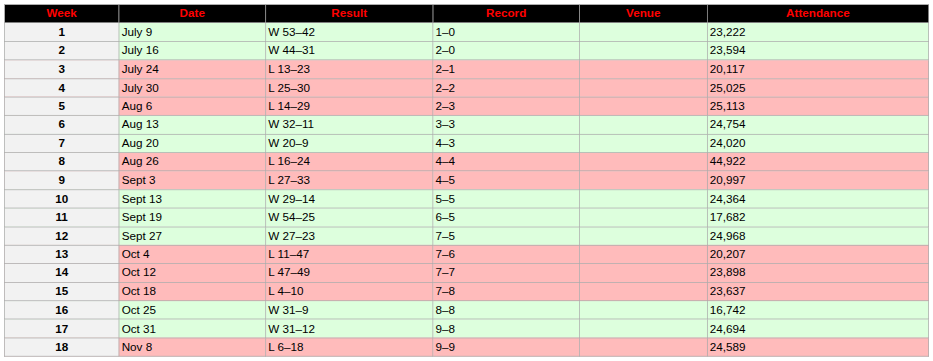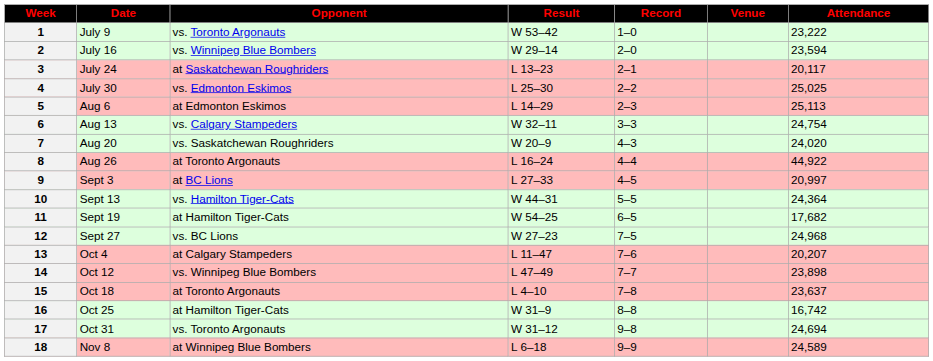+ column: Opponent | vs. Toronto Argonauts | vs. Winnipeg Blue Bombers | at Saskatchewan Roughriders | vs. Edmonton Eskimos | at Edmonton Eskimos | vs. Calgary Stampeders | vs. Saskatchewan Roughriders | at Toronto Argonauts | at BC Lions | vs. Hamilton Tiger-Cats | at Hamilton Tiger-Cats | vs. BC Lions | at Calgary Stampeders | vs. Winnipeg Blue Bombers | at Toronto Argonauts | at Hamilton Tiger-Cats | vs. Toronto Argonauts | at Winnipeg Blue Bombers
2 | Result: W 44–31 -> W 29–14
10 | Result: W 29–14 -> W 44–31
